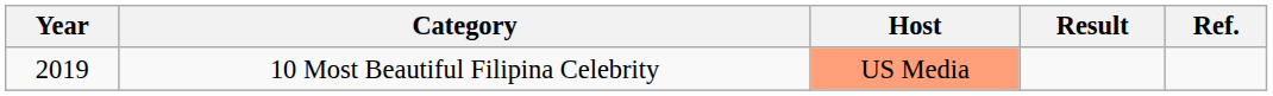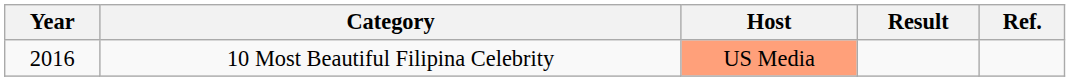10 Most Beautiful Filipina Celebrity | Year: 2019 -> 2016
